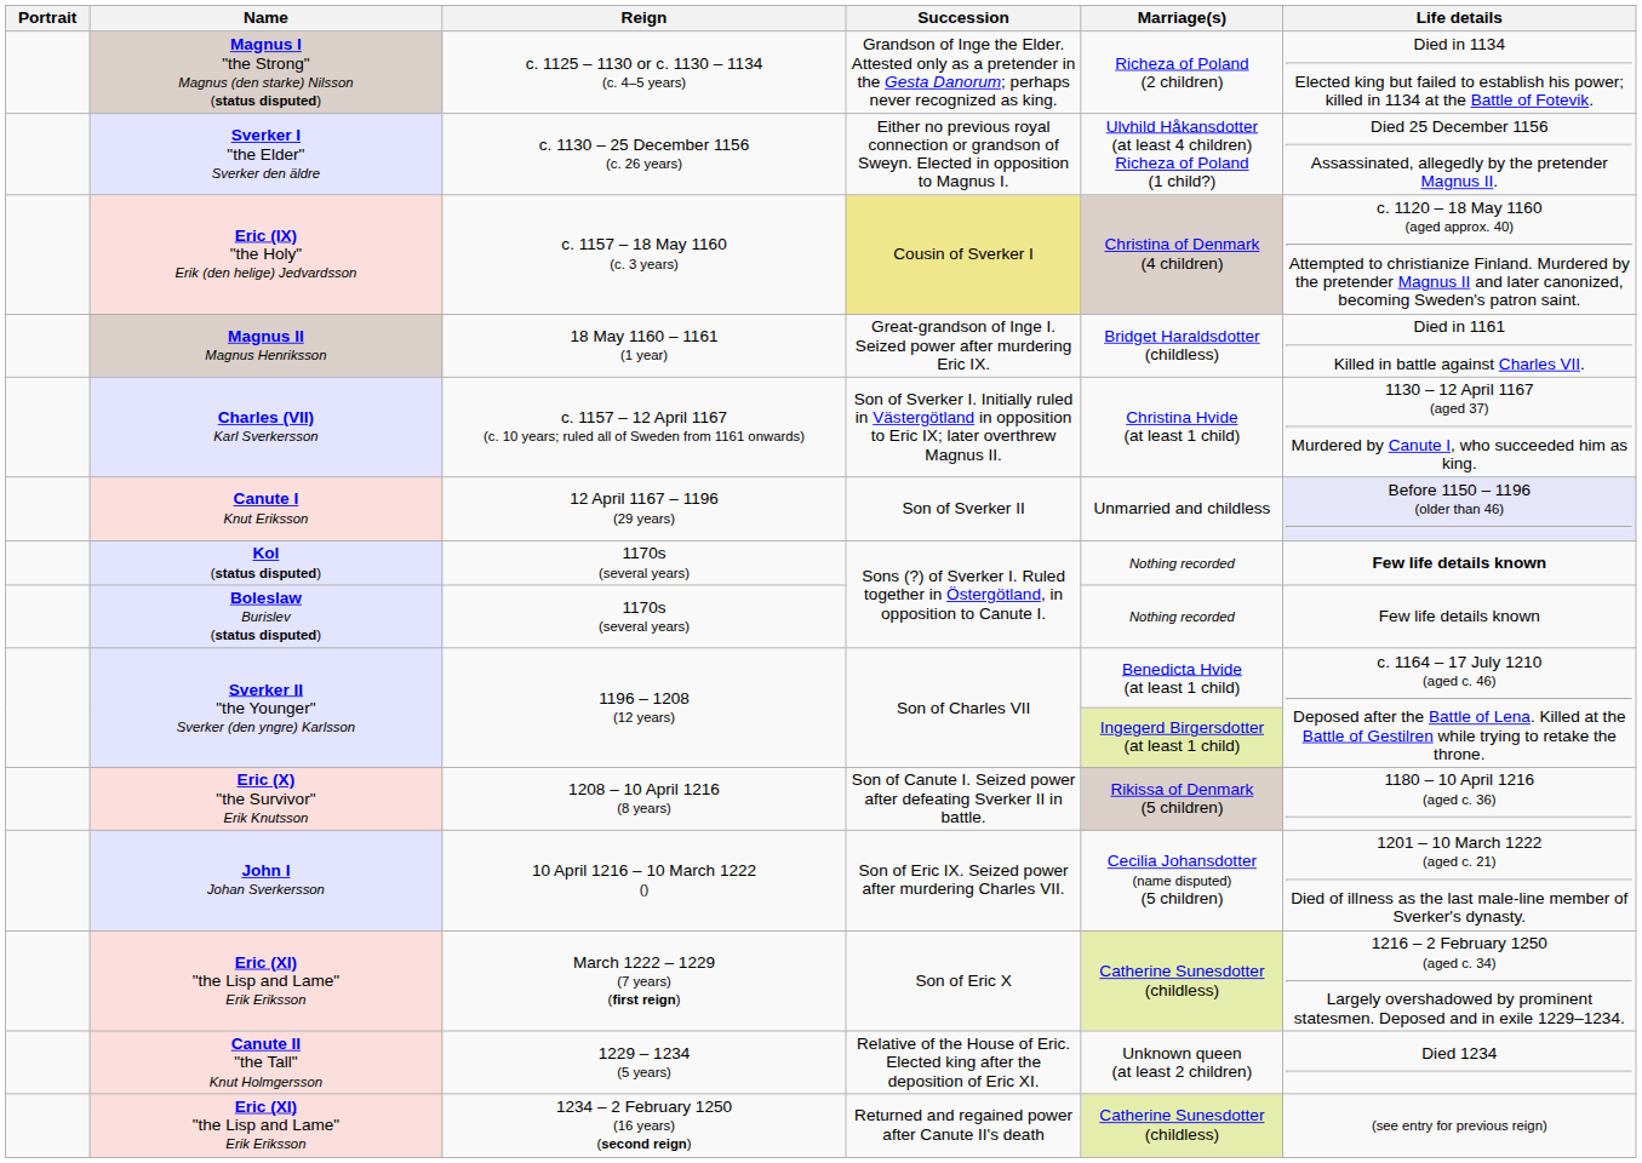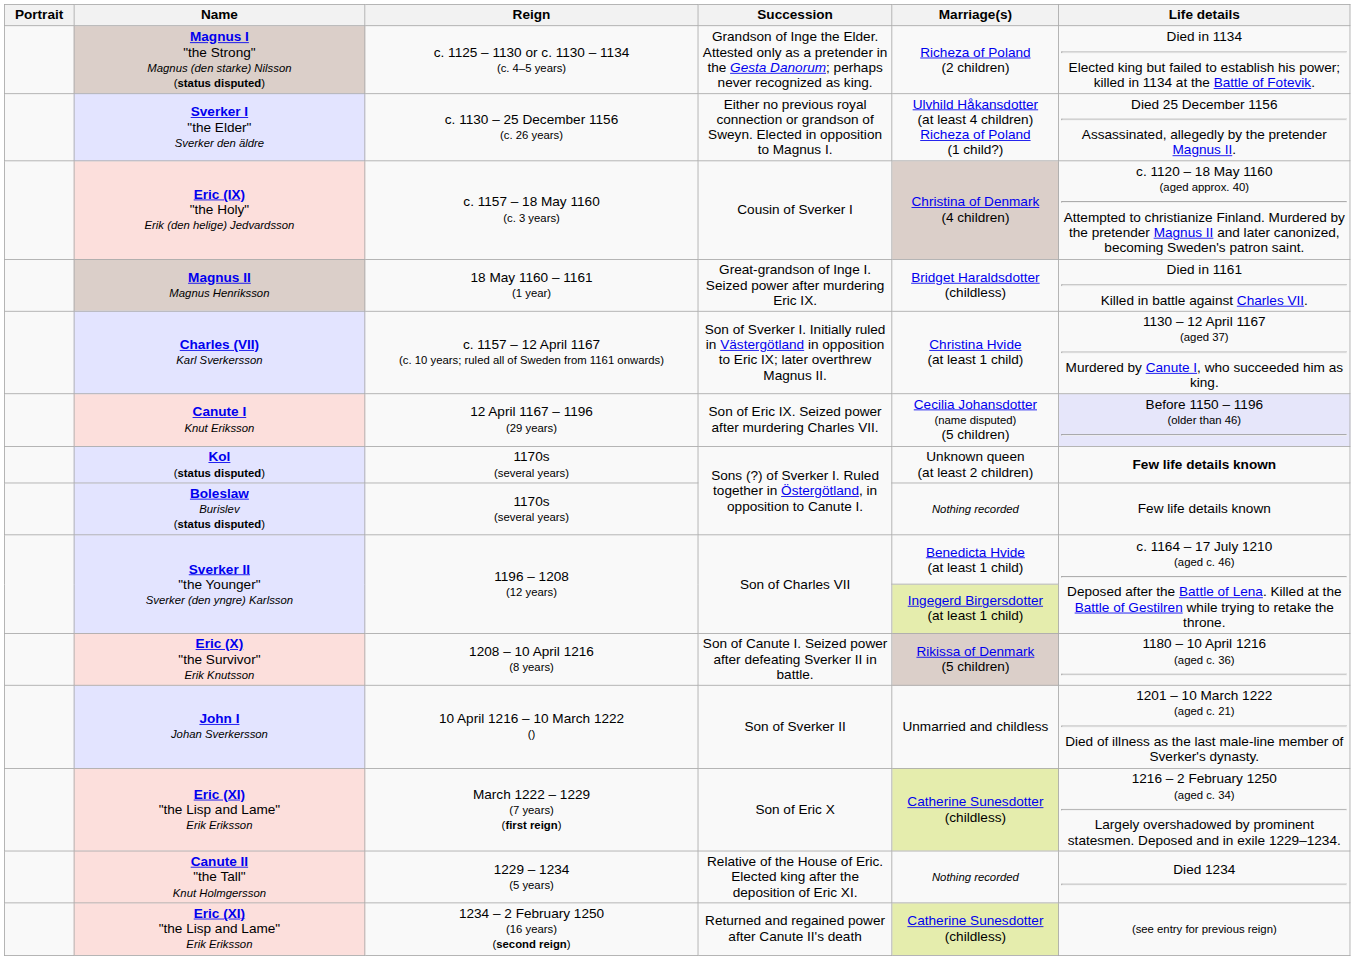Eric (IX) "the Holy" Erik (den helige) Jedvardsson | Succession: khaki background -> no background
Canute I Knut Eriksson | Succession: Son of Sverker II -> Son of Eric IX. Seized power after murdering Charles VII.
Canute I Knut Eriksson | Marriage(s): Unmarried and childless -> Cecilia Johansdotter (name disputed) (5 children)
Kol (status disputed) | Marriage(s): Nothing recorded -> Unknown queen (at least 2 children)
John I Johan Sverkersson | Succession: Son of Eric IX. Seized power after murdering Charles VII. -> Son of Sverker II
John I Johan Sverkersson | Marriage(s): Cecilia Johansdotter (name disputed) (5 children) -> Unmarried and childless
Canute II "the Tall" Knut Holmgersson | Marriage(s): Unknown queen (at least 2 children) -> Nothing recorded
